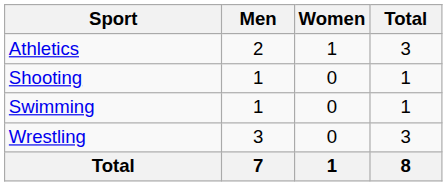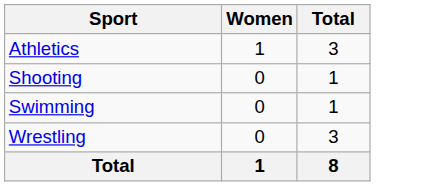- column: Men | 2 | 1 | 1 | 3 | 7
